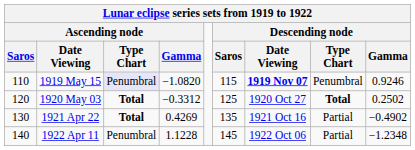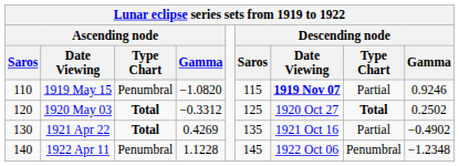1919 May 15 | Ascending node / Type Chart: lavender background -> no background
1919 May 15 | Descending node / Type Chart: Penumbral -> Partial
1922 Apr 11 | Descending node / Type Chart: Partial -> Penumbral
